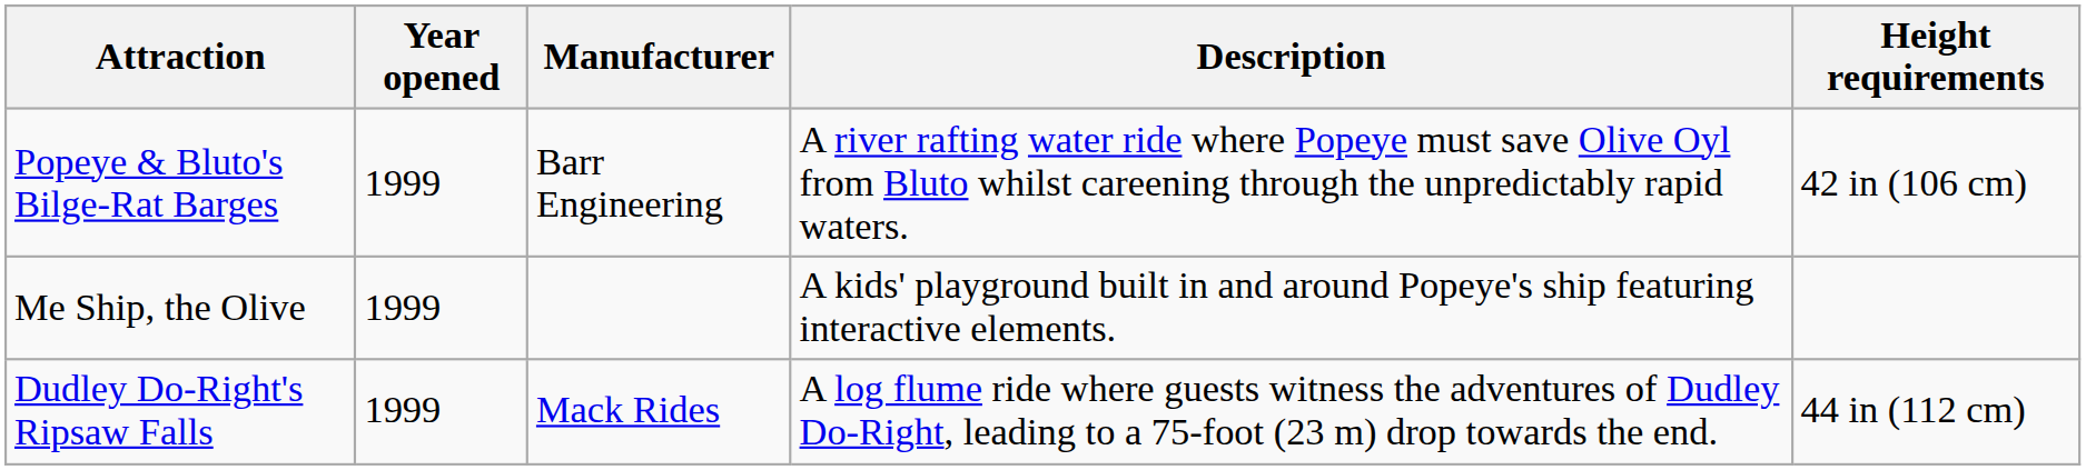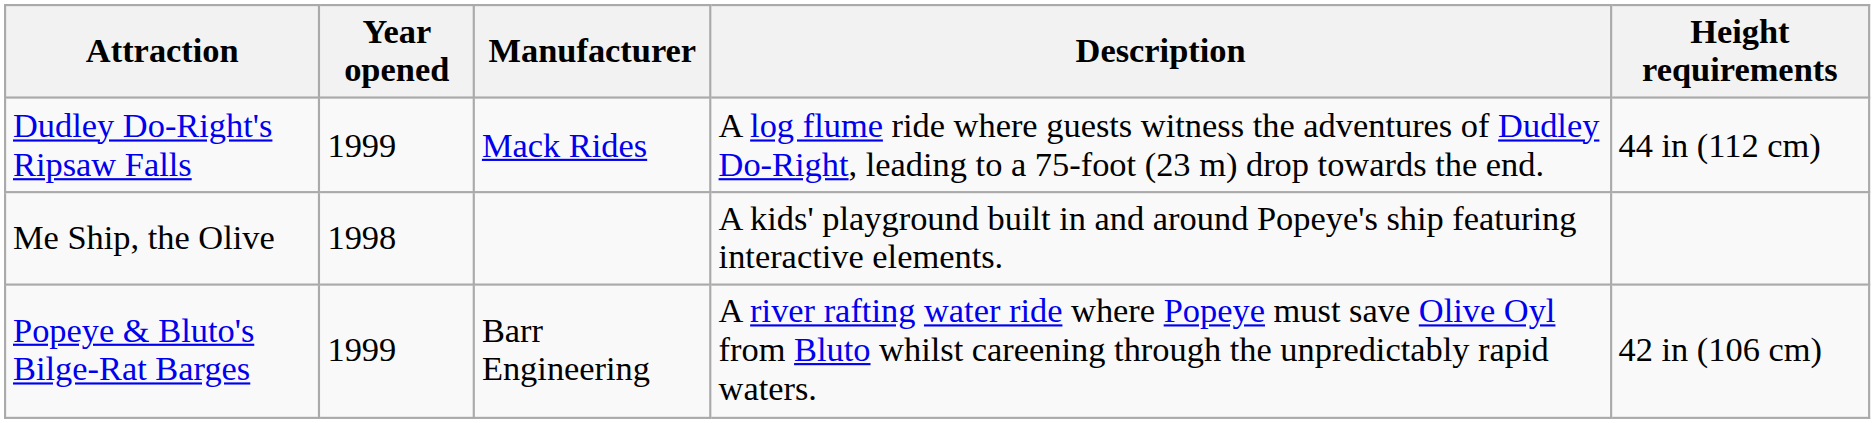rows swapped: Dudley Do-Right's Ripsaw Falls <-> Popeye & Bluto's Bilge-Rat Barges
Me Ship, the Olive | Year opened: 1999 -> 1998
